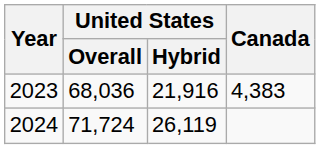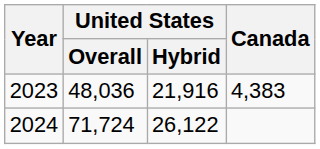2023 | United States / Overall: 68,036 -> 48,036
2024 | United States / Hybrid: 26,119 -> 26,122
